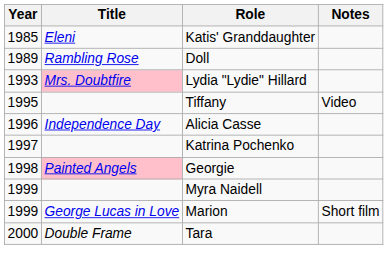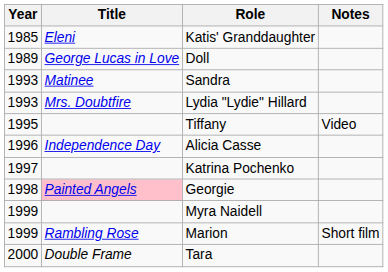Doll | Title: Rambling Rose -> George Lucas in Love
+ row: 1993 | Matinee | Sandra
Lydia "Lydie" Hillard | Title: pink background -> no background
Marion | Title: George Lucas in Love -> Rambling Rose
